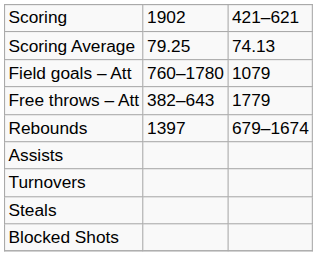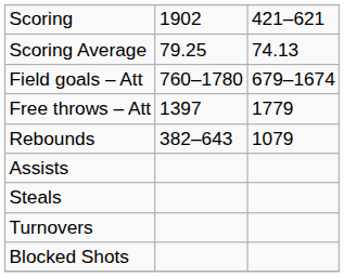Field goals – Att | column 3: 1079 -> 679–1674
Free throws – Att | column 2: 382–643 -> 1397
Rebounds | column 2: 1397 -> 382–643
Rebounds | column 3: 679–1674 -> 1079
rows swapped: Turnovers <-> Steals
